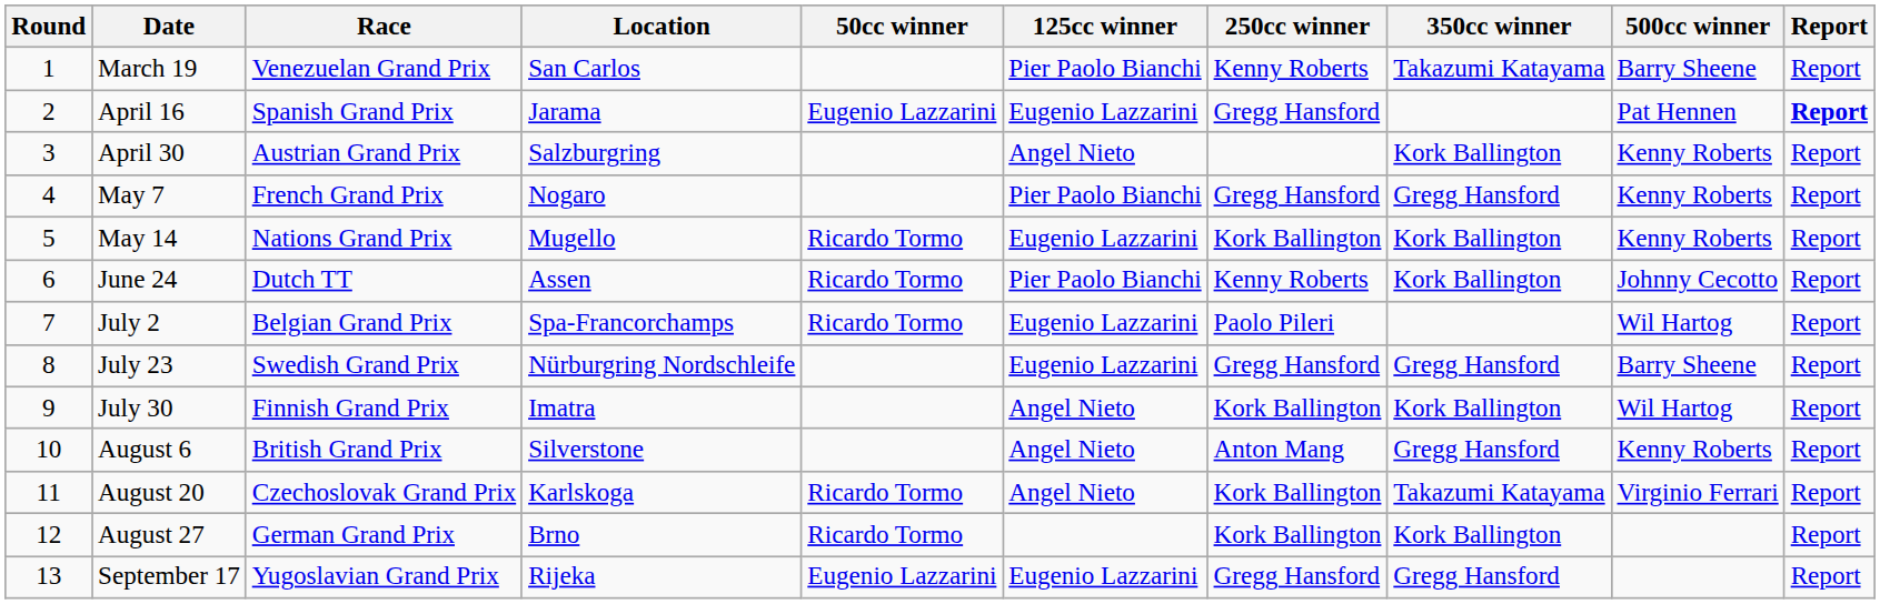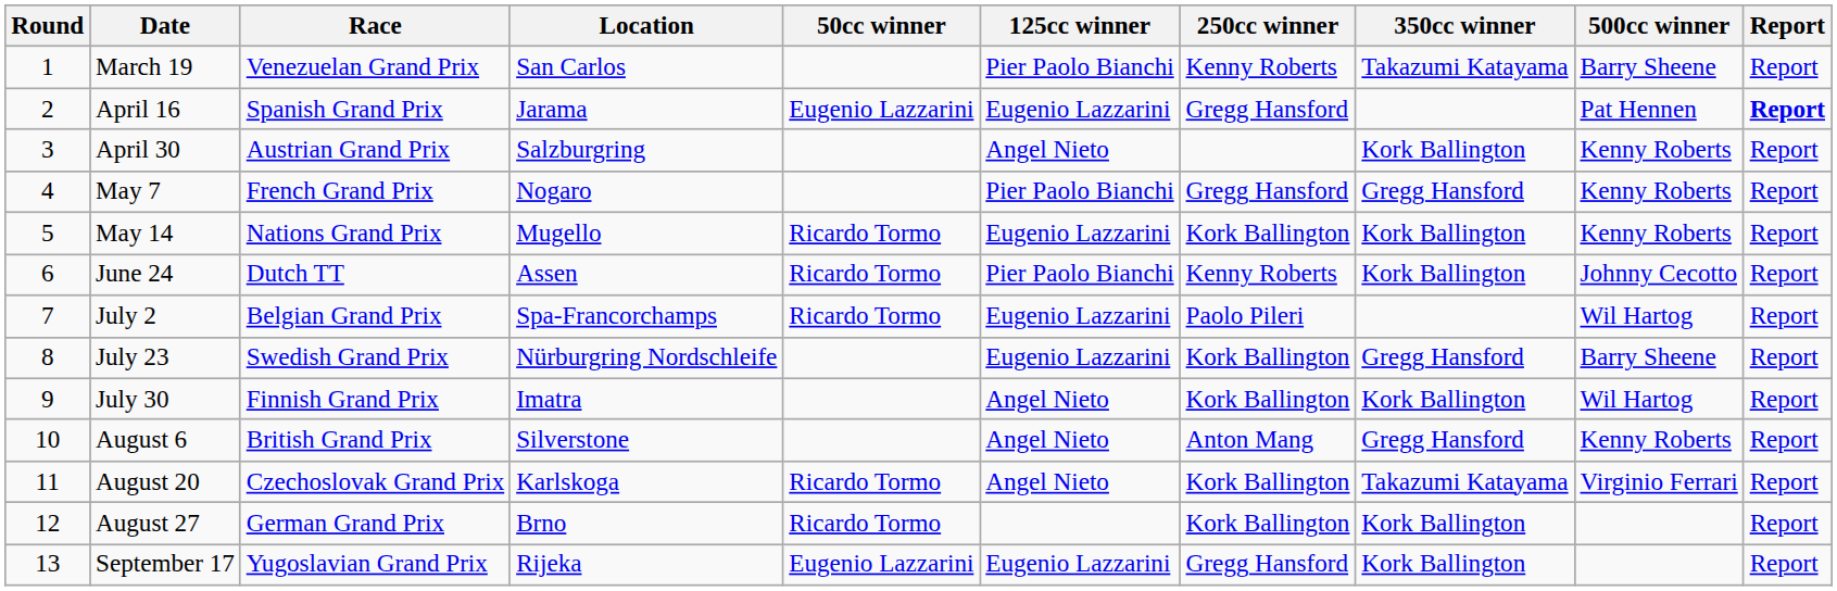July 23 | 250cc winner: Gregg Hansford -> Kork Ballington
September 17 | 350cc winner: Gregg Hansford -> Kork Ballington
